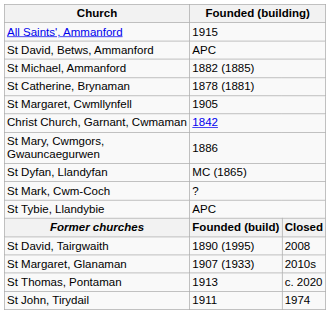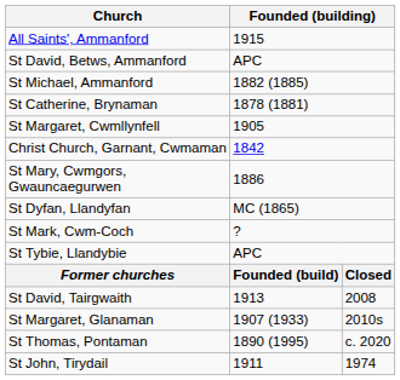St David, Tairgwaith | column 2: 1890 (1995) -> 1913
St Thomas, Pontaman | column 2: 1913 -> 1890 (1995)
